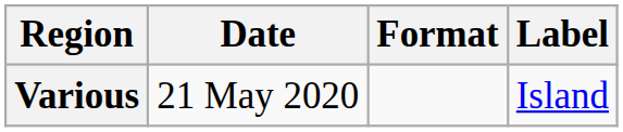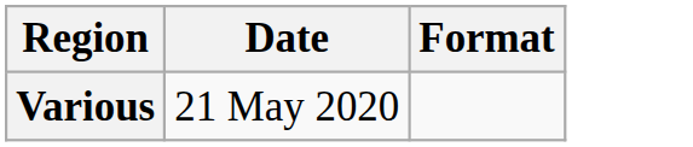- column: Label | Island
